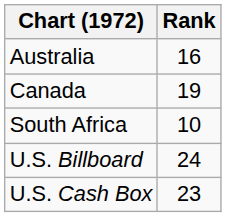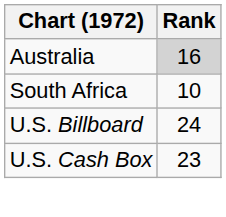Australia | Rank: no background -> lightgrey background
- row: Canada | 19
